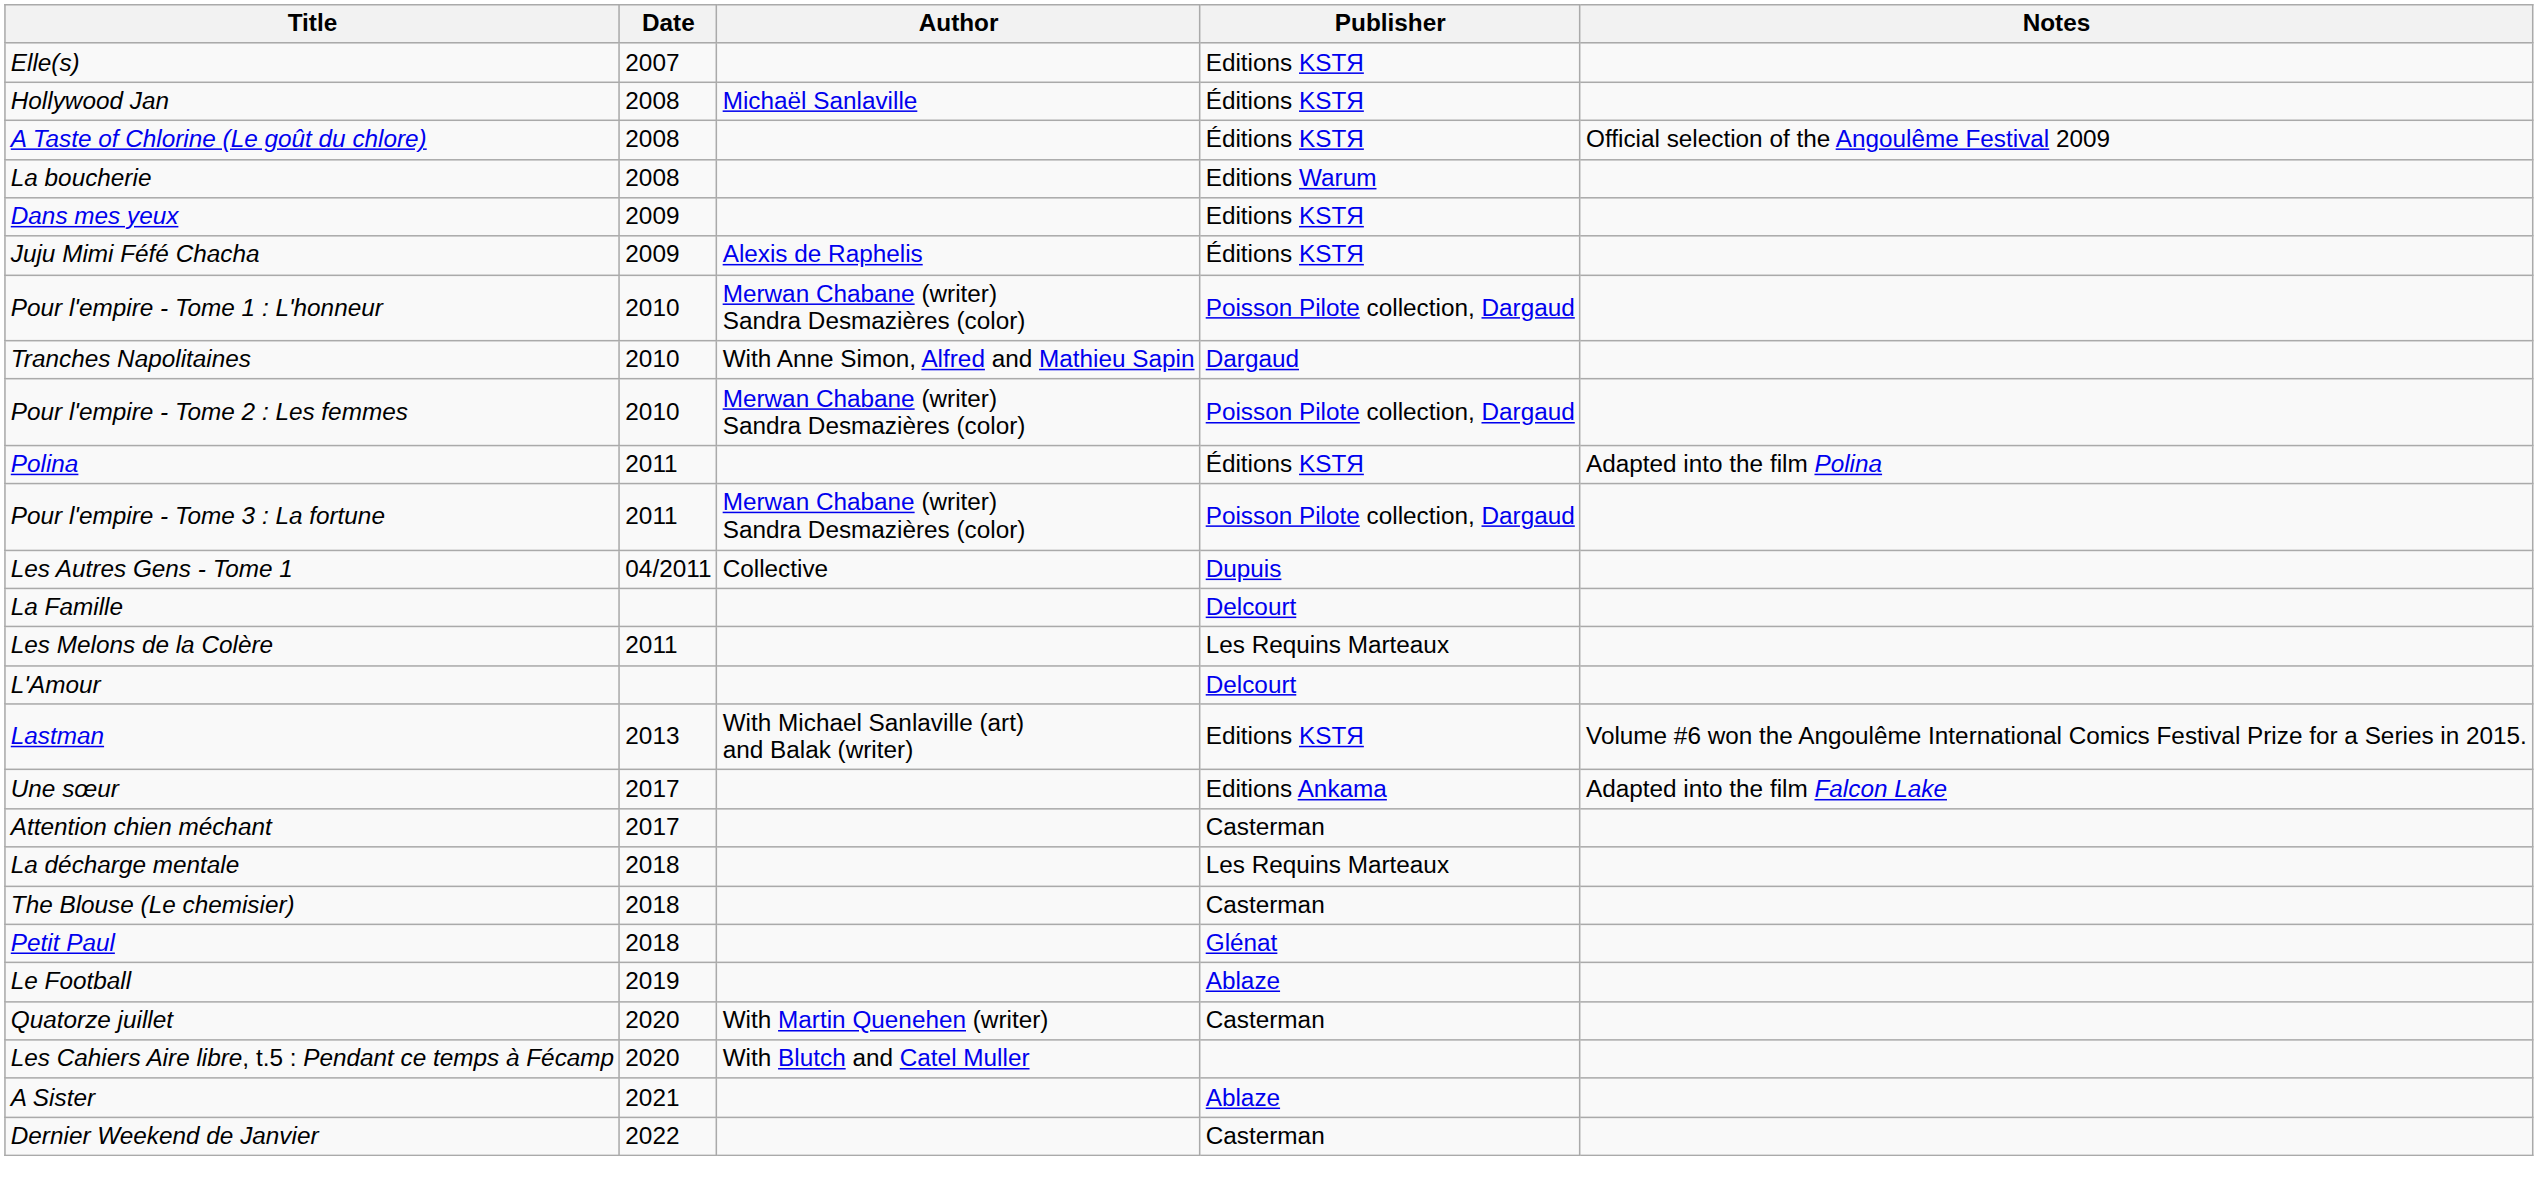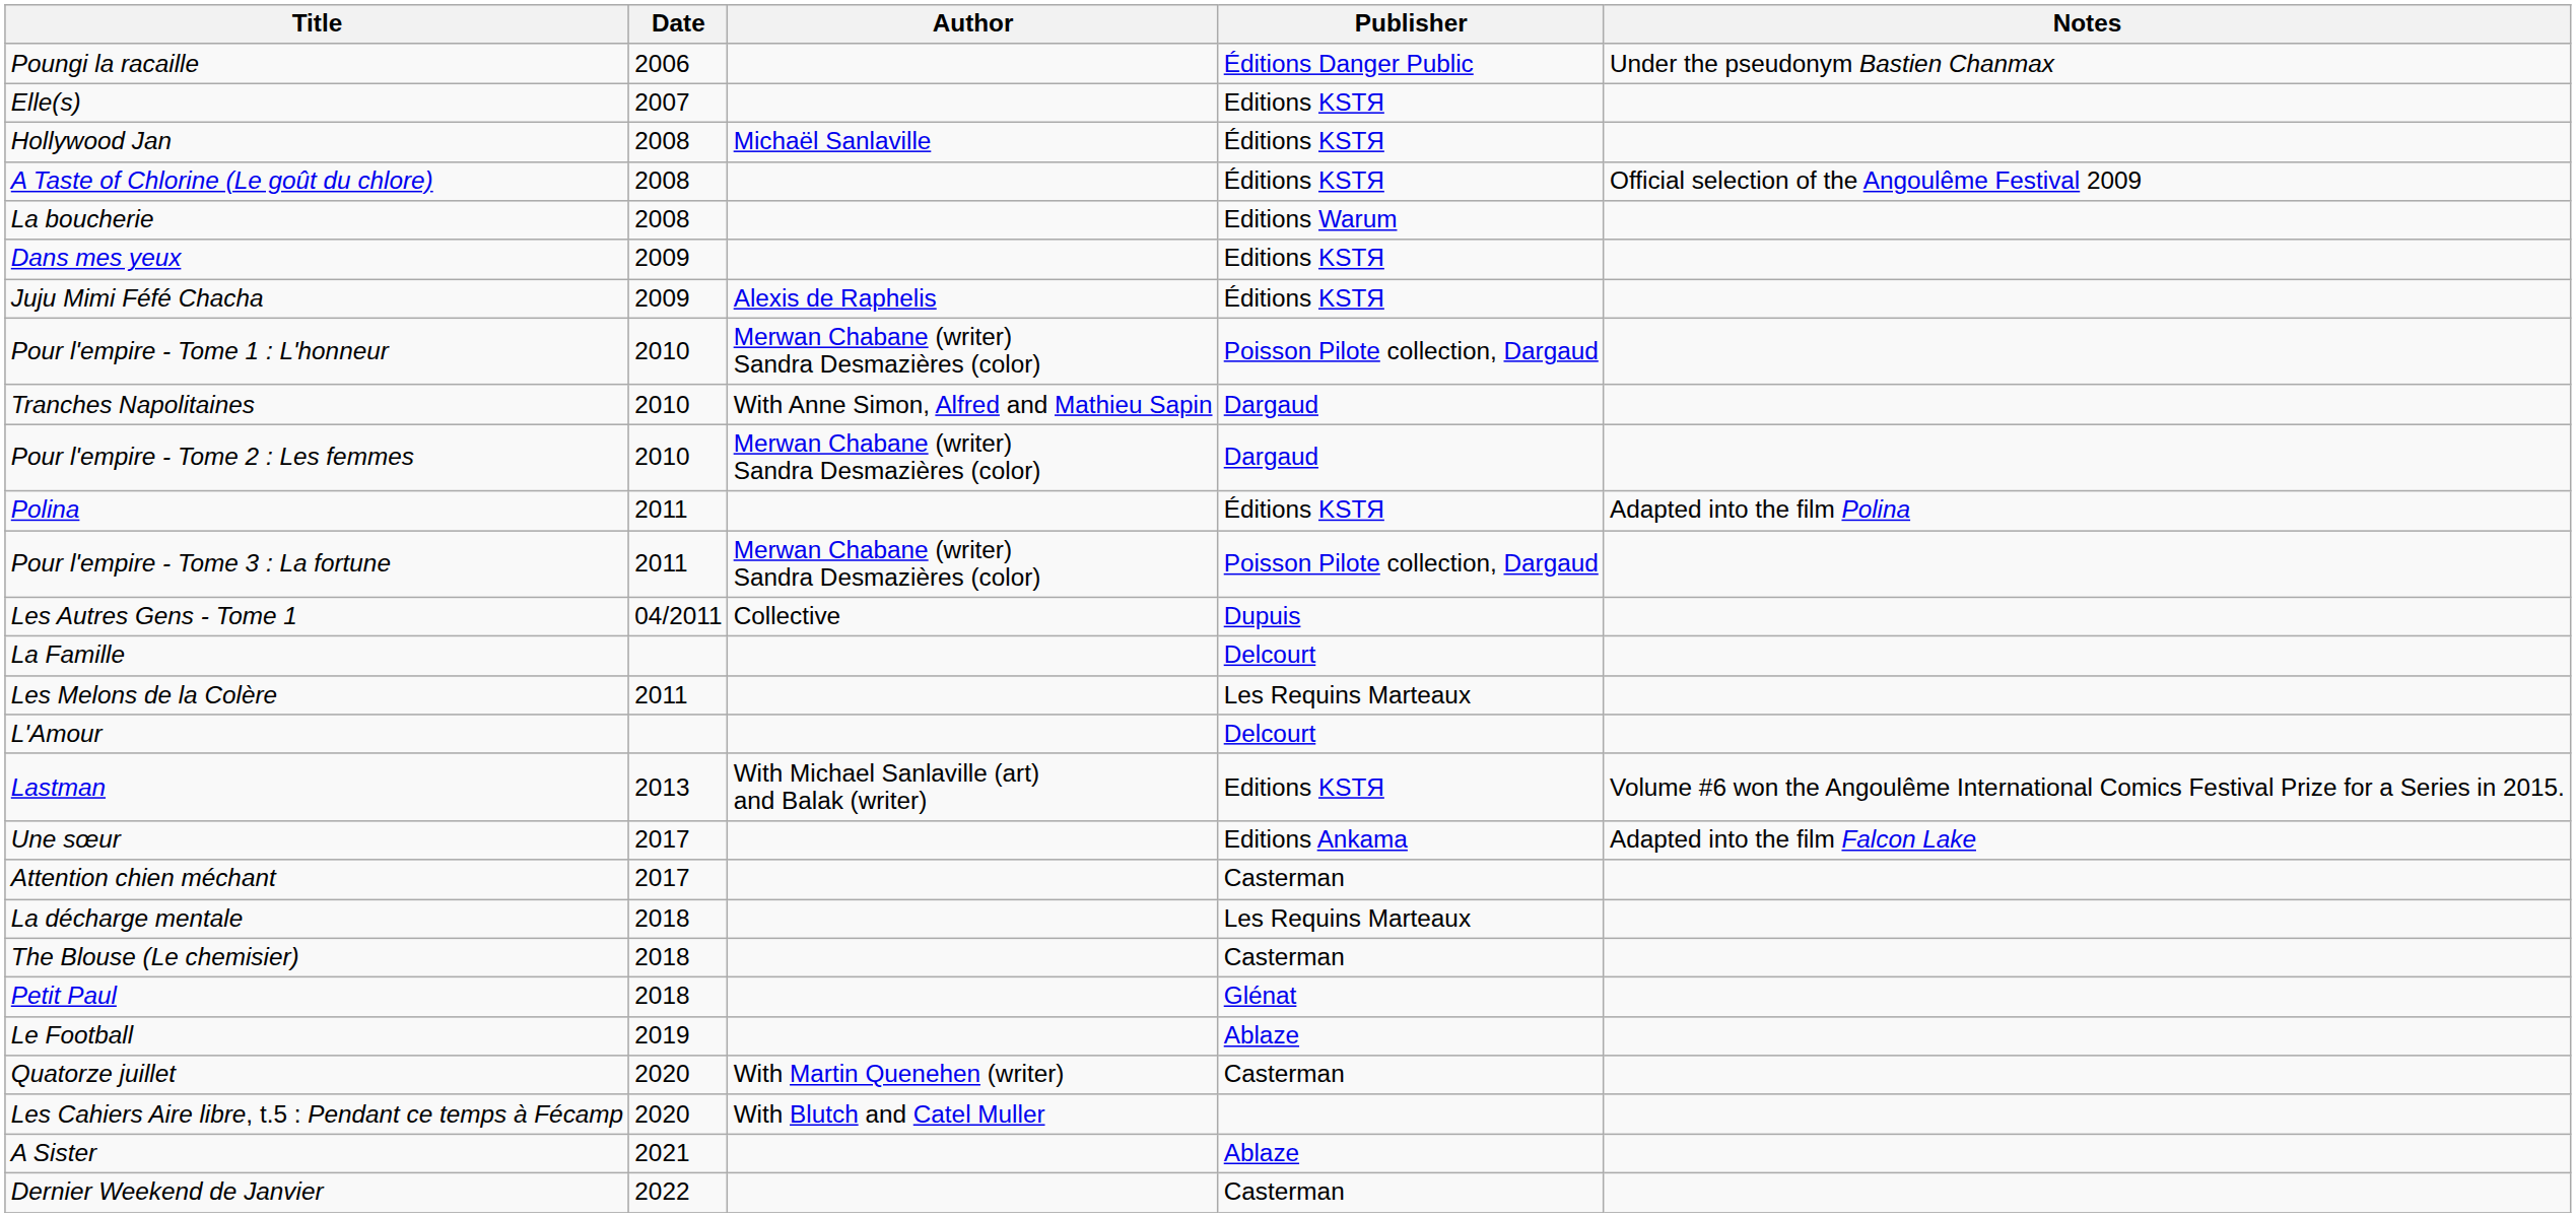+ row: Poungi la racaille | 2006 | Éditions Danger Public | Under the pseudonym Bastien Chanmax
Pour l'empire - Tome 2 : Les femmes | Publisher: Poisson Pilote collection, Dargaud -> Dargaud
